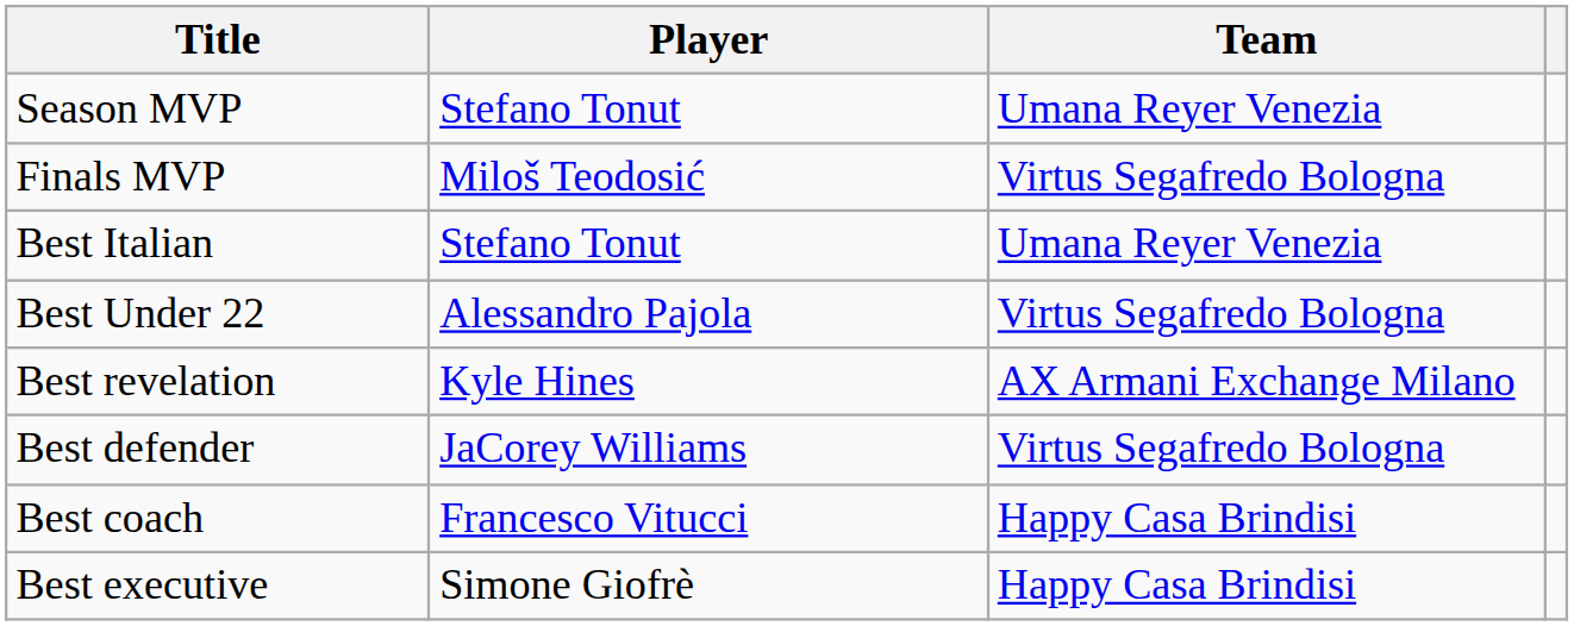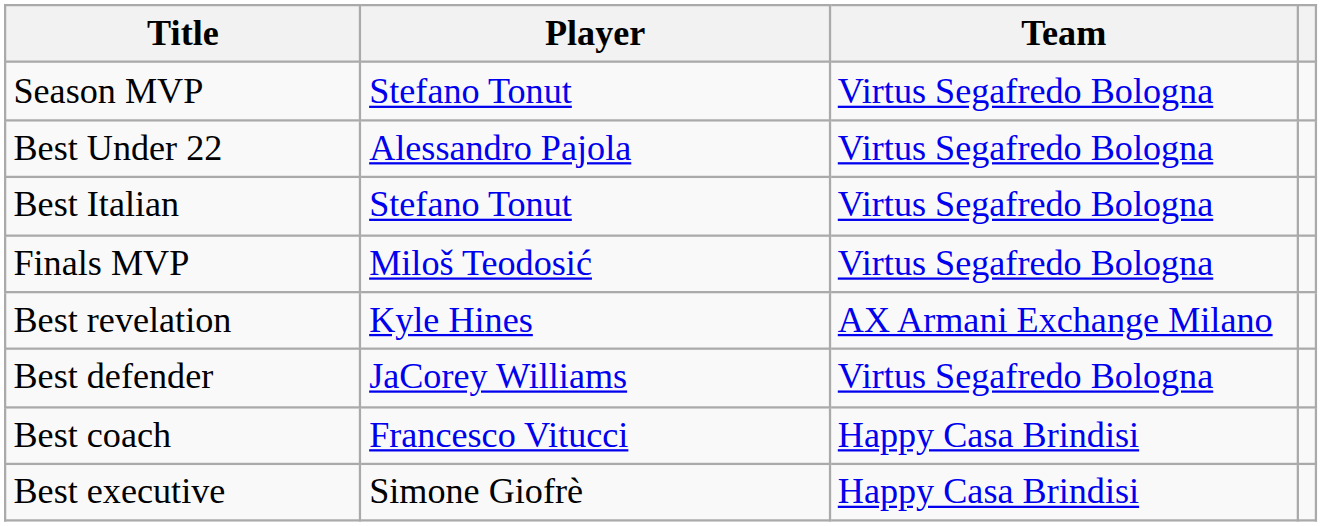Season MVP | Team: Umana Reyer Venezia -> Virtus Segafredo Bologna
rows swapped: Finals MVP <-> Best Under 22
Best Italian | Team: Umana Reyer Venezia -> Virtus Segafredo Bologna
